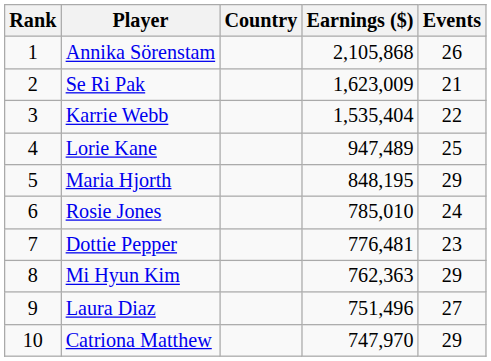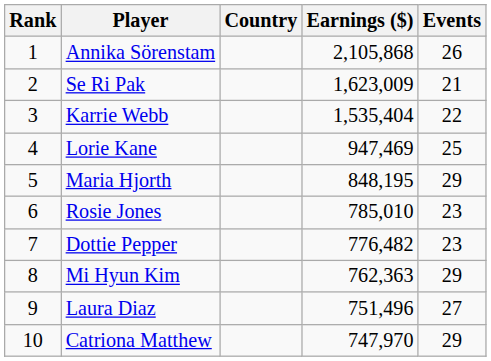Lorie Kane | Earnings ($): 947,489 -> 947,469
Rosie Jones | Events: 24 -> 23
Dottie Pepper | Earnings ($): 776,481 -> 776,482
